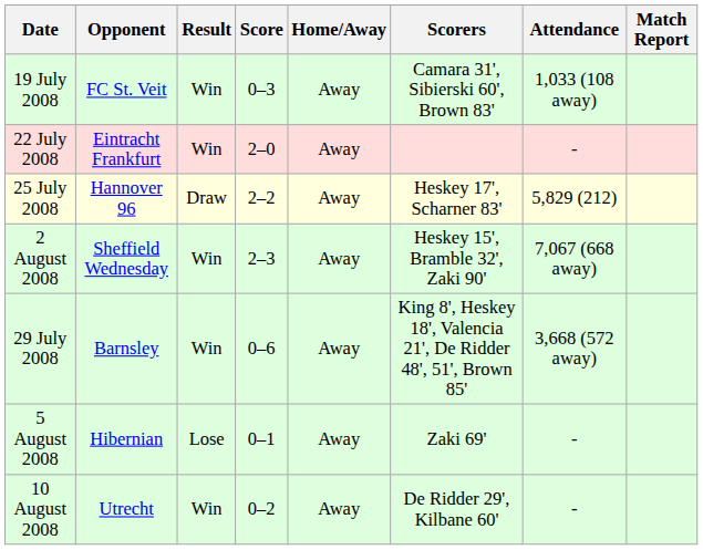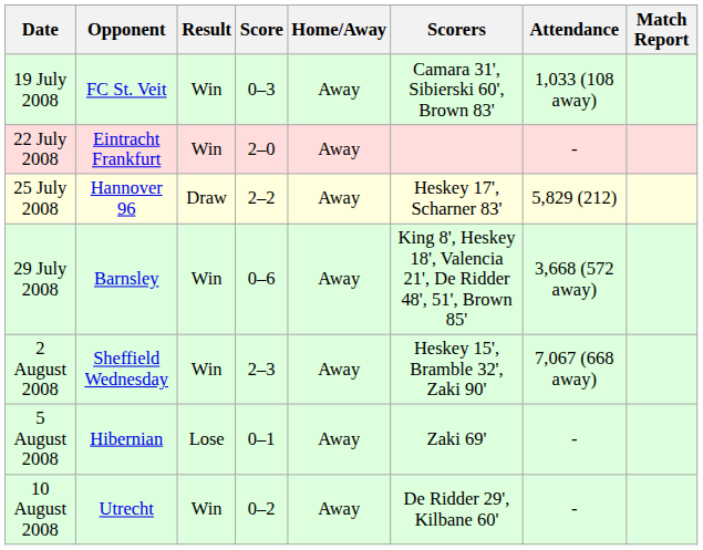rows swapped: 29 July 2008 <-> 2 August 2008
